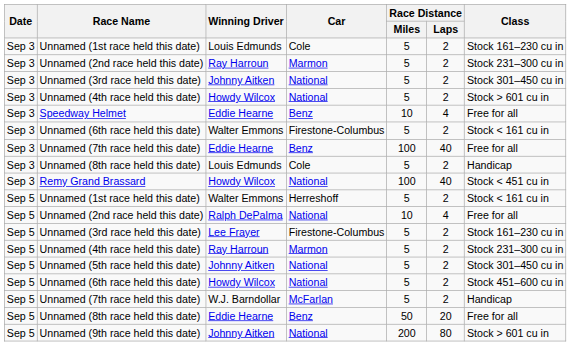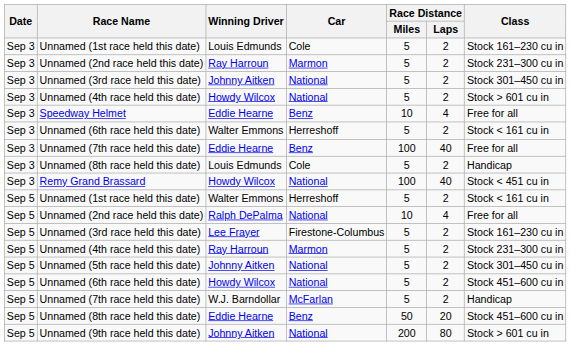Unnamed (6th race held this date) / Walter Emmons | Car: Firestone-Columbus -> Herreshoff
Unnamed (8th race held this date) / Eddie Hearne | Class: Free for all -> Stock 451–600 cu in
